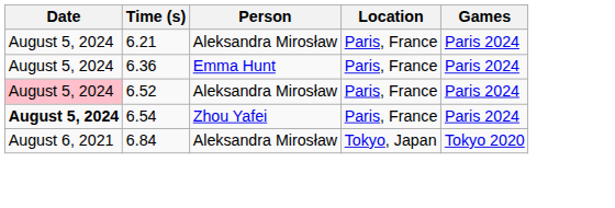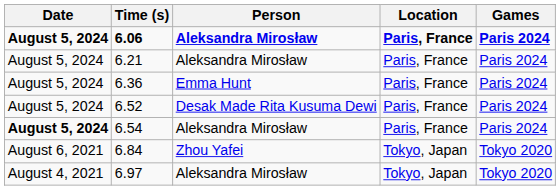+ row: August 5, 2024 | 6.06 | Aleksandra Mirosław | Paris, France | Paris 2024
6.52 | Date: pink background -> no background
6.52 | Person: Aleksandra Mirosław -> Desak Made Rita Kusuma Dewi
6.54 | Person: Zhou Yafei -> Aleksandra Mirosław
6.84 | Person: Aleksandra Mirosław -> Zhou Yafei
+ row: August 4, 2021 | 6.97 | Aleksandra Mirosław | Tokyo, Japan | Tokyo 2020
